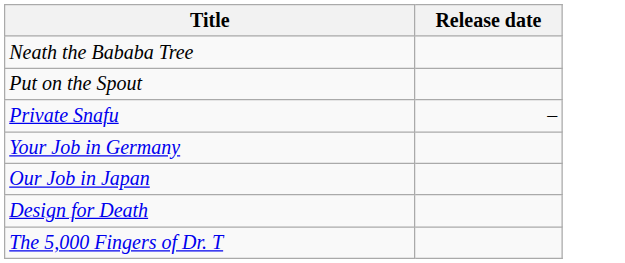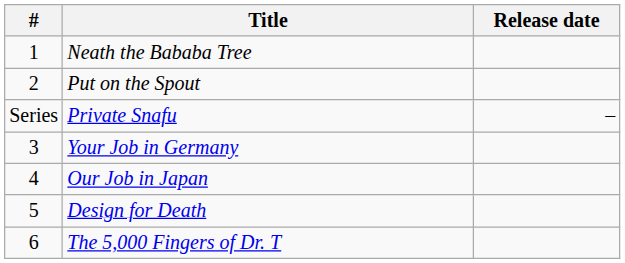+ column: # | 1 | 2 | Series | 3 | 4 | 5 | 6
